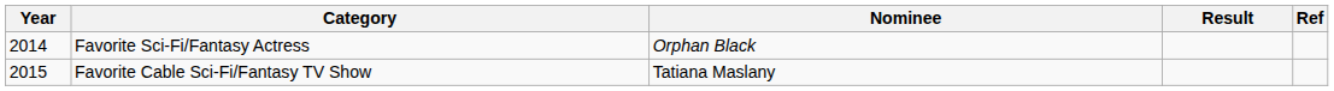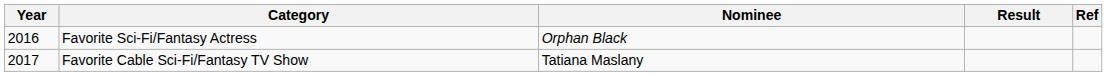Favorite Sci-Fi/Fantasy Actress | Year: 2014 -> 2016
Favorite Cable Sci-Fi/Fantasy TV Show | Year: 2015 -> 2017
